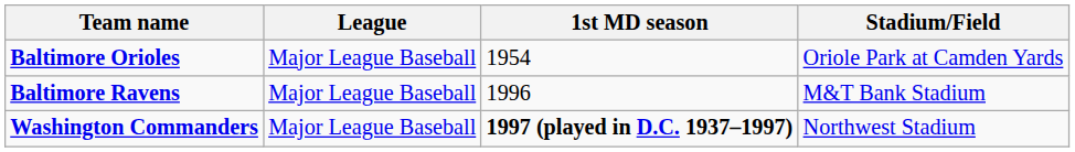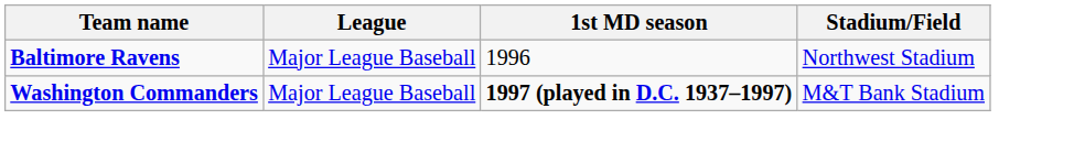- row: Baltimore Orioles | Major League Baseball | 1954 | Oriole Park at Camden Yards
Baltimore Ravens | Stadium/Field: M&T Bank Stadium -> Northwest Stadium
Washington Commanders | Stadium/Field: Northwest Stadium -> M&T Bank Stadium
